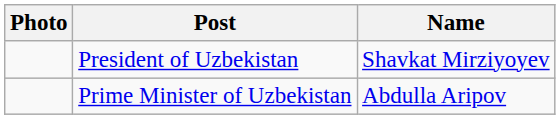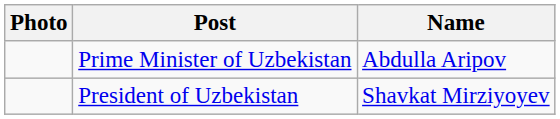rows swapped: President of Uzbekistan <-> Prime Minister of Uzbekistan
